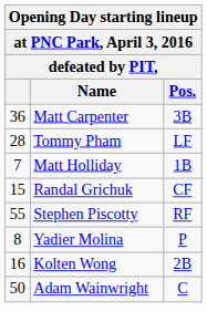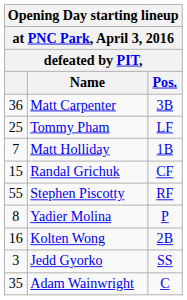Tommy Pham | column 1: 28 -> 25
+ row: 3 | Jedd Gyorko | SS
Adam Wainwright | column 1: 50 -> 35
